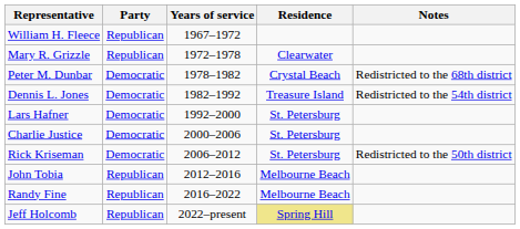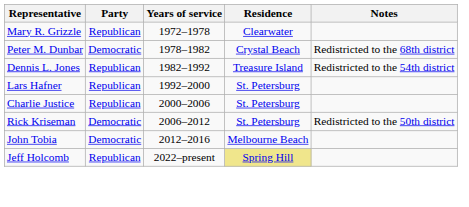- row: William H. Fleece | Republican | 1967–1972
Dennis L. Jones | Party: Democratic -> Republican
Lars Hafner | Party: Democratic -> Republican
Charlie Justice | Party: Democratic -> Republican
John Tobia | Party: Republican -> Democratic
- row: Randy Fine | Republican | 2016–2022 | Melbourne Beach
